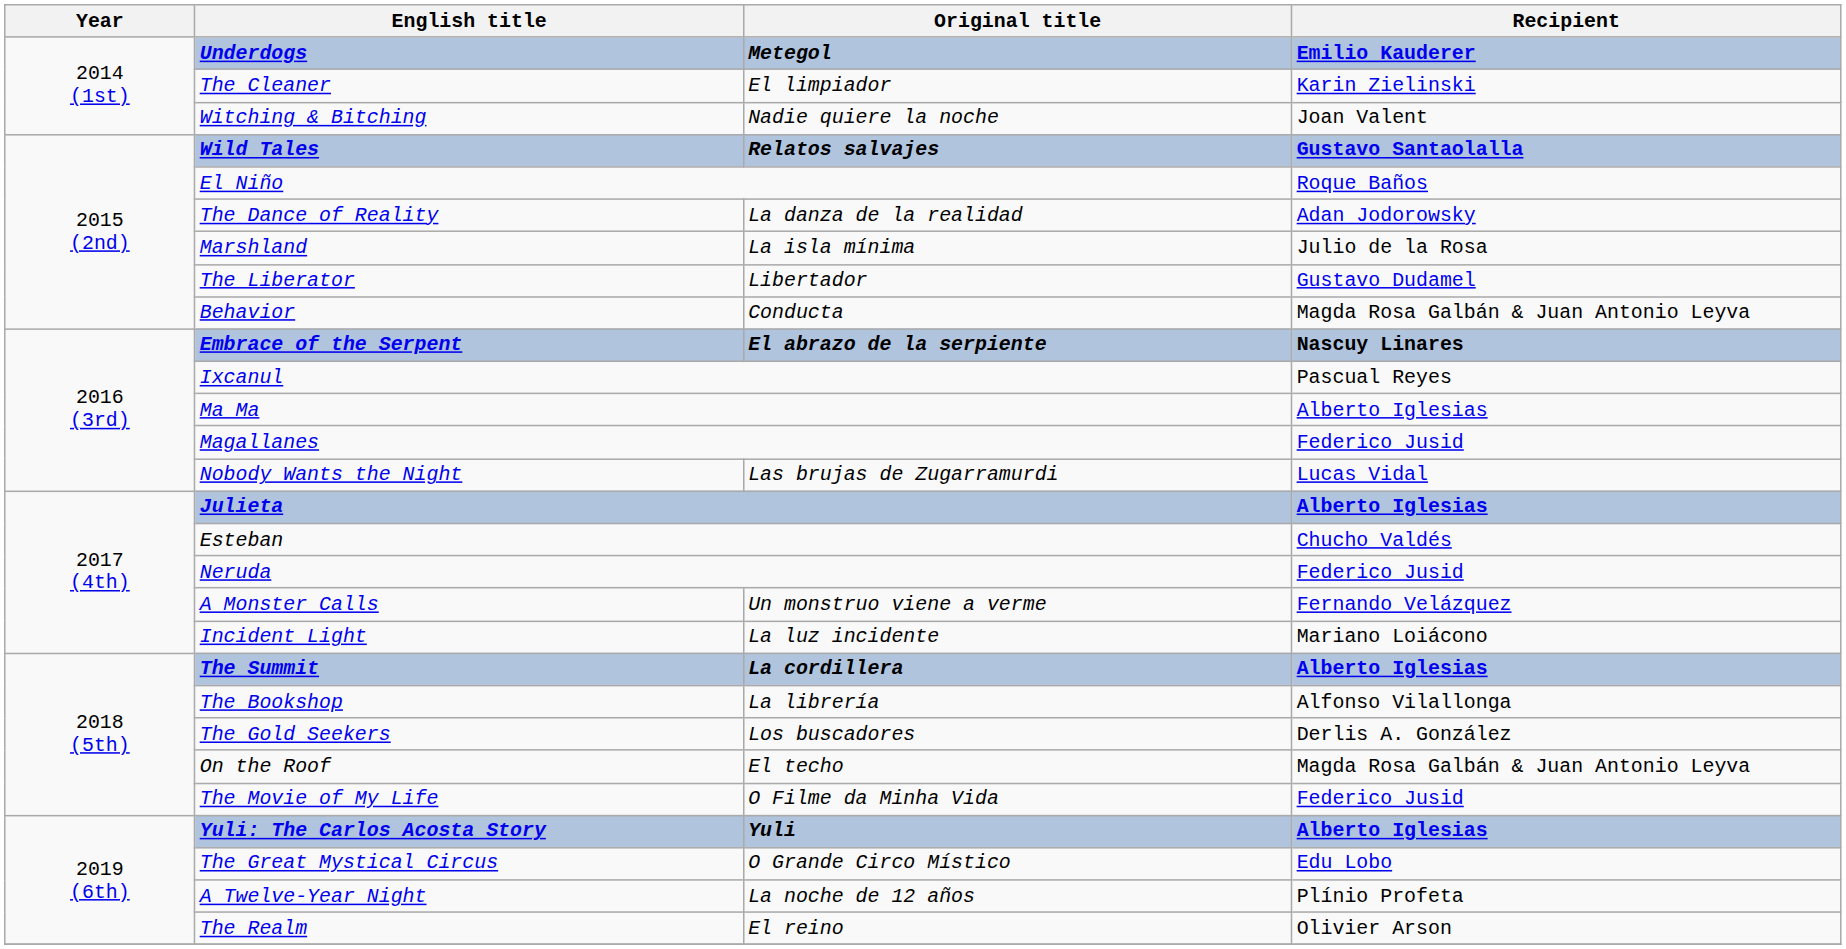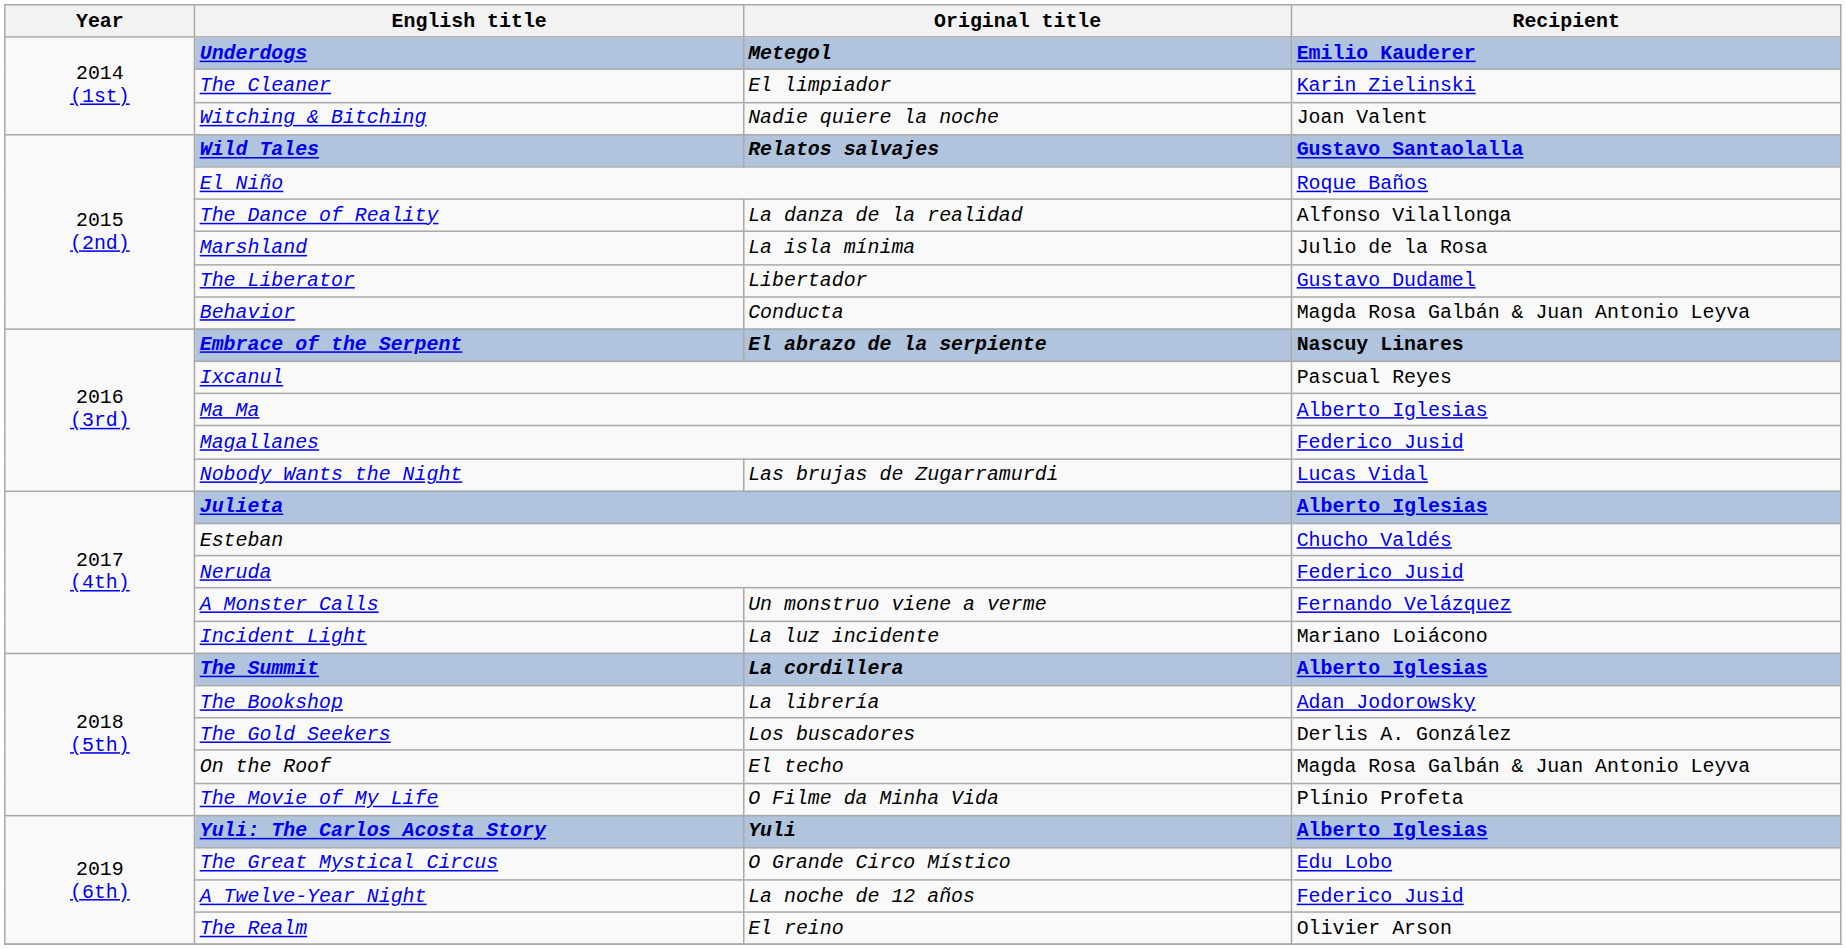The Dance of Reality | Recipient: Adan Jodorowsky -> Alfonso Vilallonga
The Bookshop | Recipient: Alfonso Vilallonga -> Adan Jodorowsky
The Movie of My Life | Recipient: Federico Jusid -> Plínio Profeta
A Twelve-Year Night | Recipient: Plínio Profeta -> Federico Jusid
